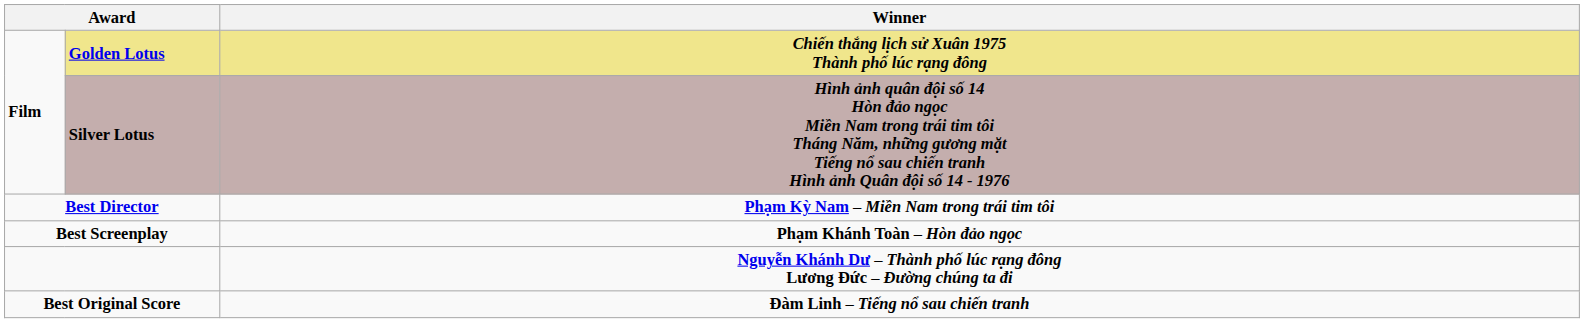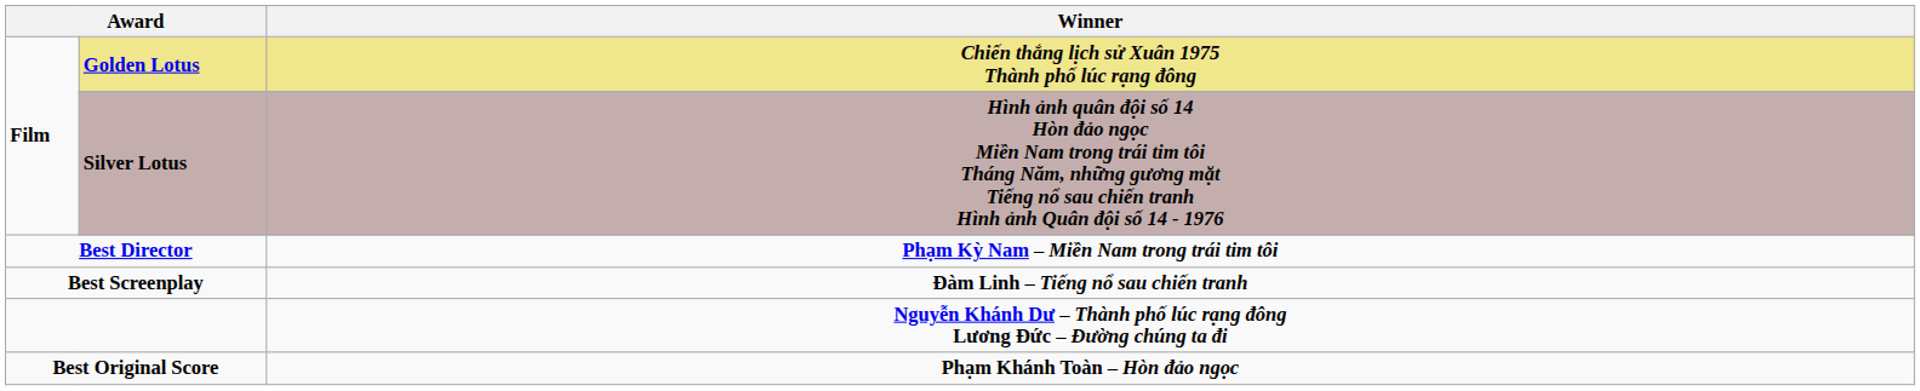Best Screenplay | Winner: Phạm Khánh Toàn – Hòn đảo ngọc -> Đàm Linh – Tiếng nổ sau chiến tranh
Best Original Score | Winner: Đàm Linh – Tiếng nổ sau chiến tranh -> Phạm Khánh Toàn – Hòn đảo ngọc
